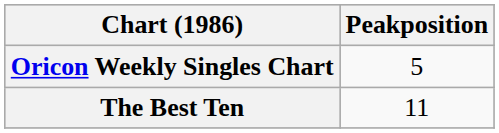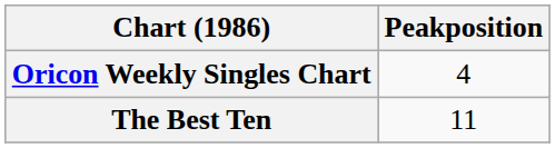Oricon Weekly Singles Chart | Peakposition: 5 -> 4
